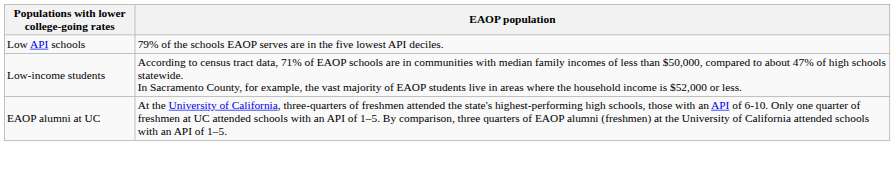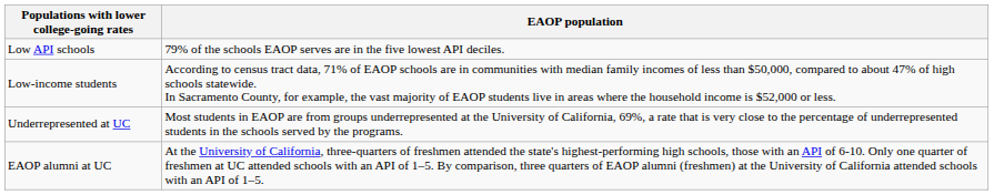+ row: Underrepresented at UC | Most students in EAOP are from groups underrepresented at the University of California, 69%, a rate that is very close to the percentage of underrepresented students in the schools served by the programs.
